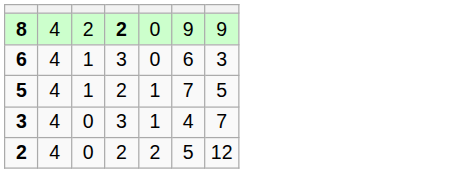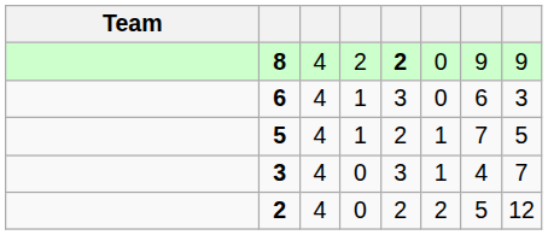+ column: Team
